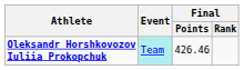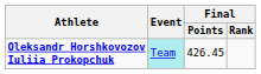Oleksandr Horshkovozov Iuliia Prokopchuk | Final / Points: 426.46 -> 426.45
